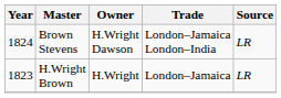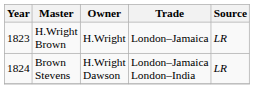rows swapped: H.Wright Brown <-> Brown Stevens
